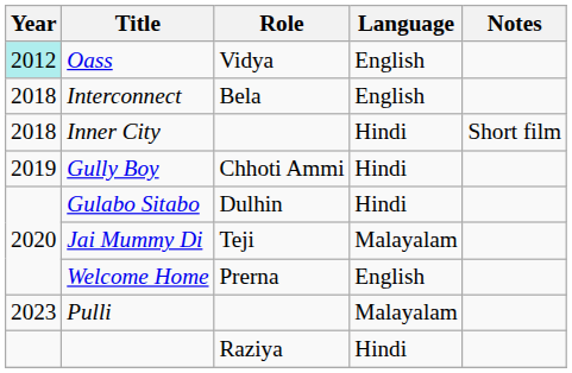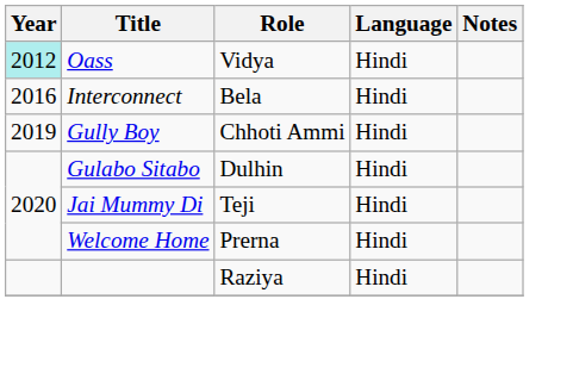Oass | Language: English -> Hindi
Interconnect | Year: 2018 -> 2016
Interconnect | Language: English -> Hindi
- row: 2018 | Inner City | Hindi | Short film
Jai Mummy Di | Language: Malayalam -> Hindi
Welcome Home | Language: English -> Hindi
- row: 2023 | Pulli | Malayalam
